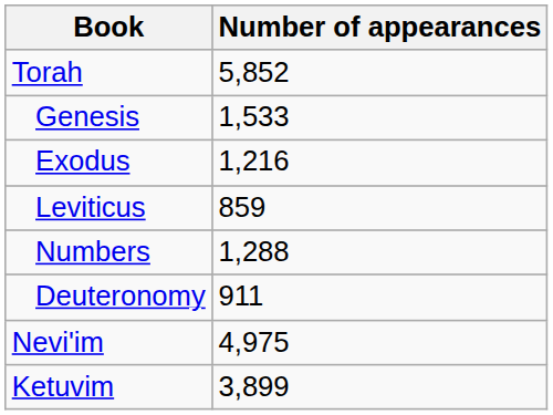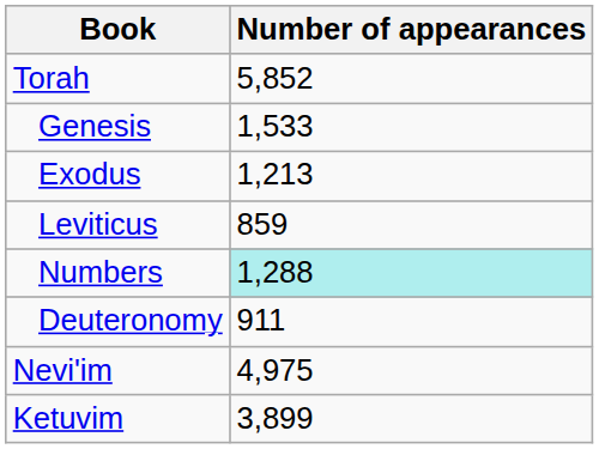Exodus | Number of appearances: 1,216 -> 1,213
Numbers | Number of appearances: no background -> paleturquoise background
